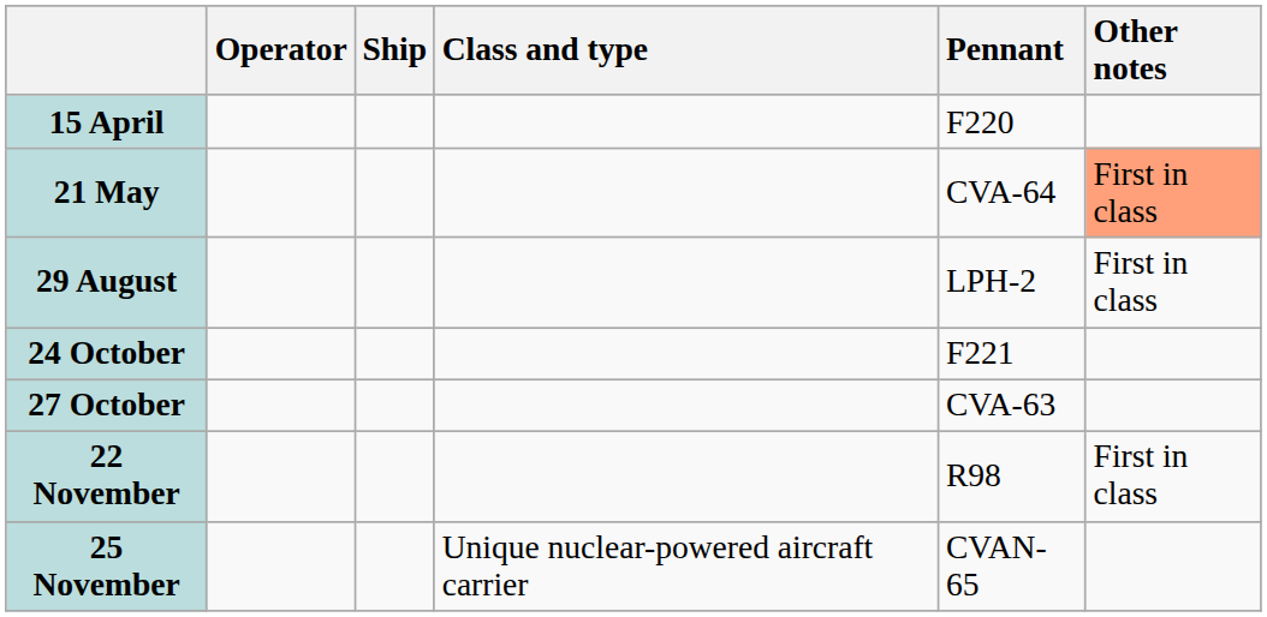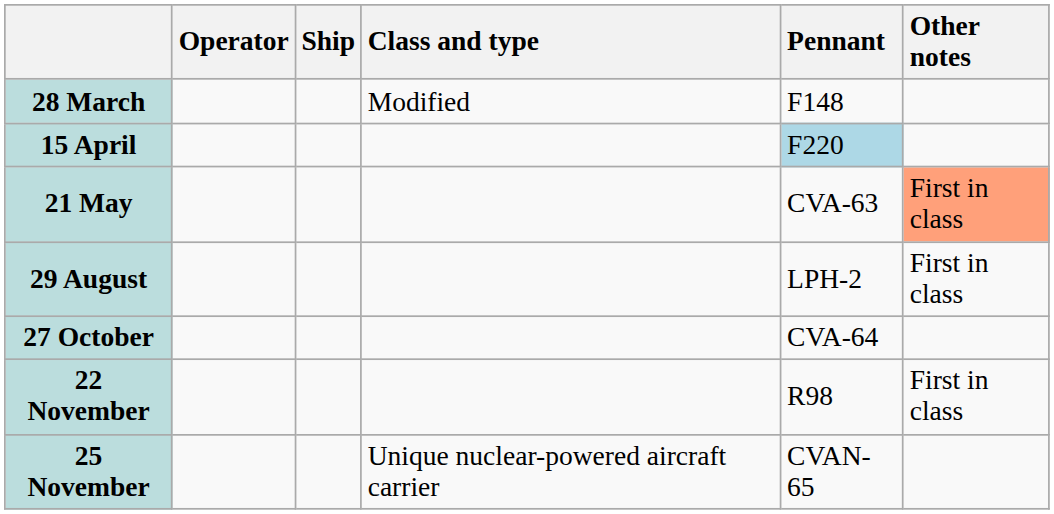+ row: 28 March | Modified | F148
15 April | Pennant: no background -> lightblue background
21 May | Pennant: CVA-64 -> CVA-63
- row: 24 October | F221
27 October | Pennant: CVA-63 -> CVA-64
